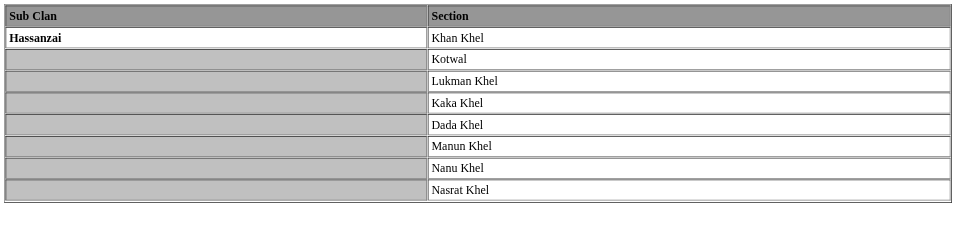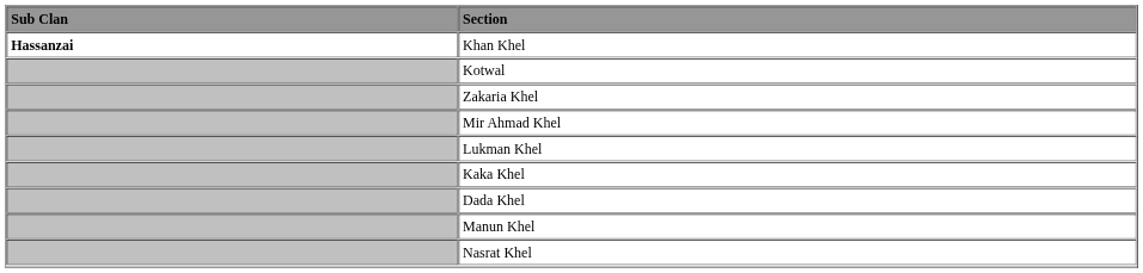+ row: Zakaria Khel
+ row: Mir Ahmad Khel
- row: Nanu Khel
